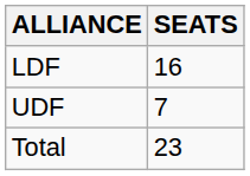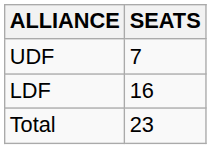rows swapped: LDF <-> UDF
